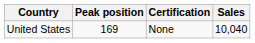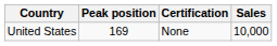United States | Sales: 10,040 -> 10,000
